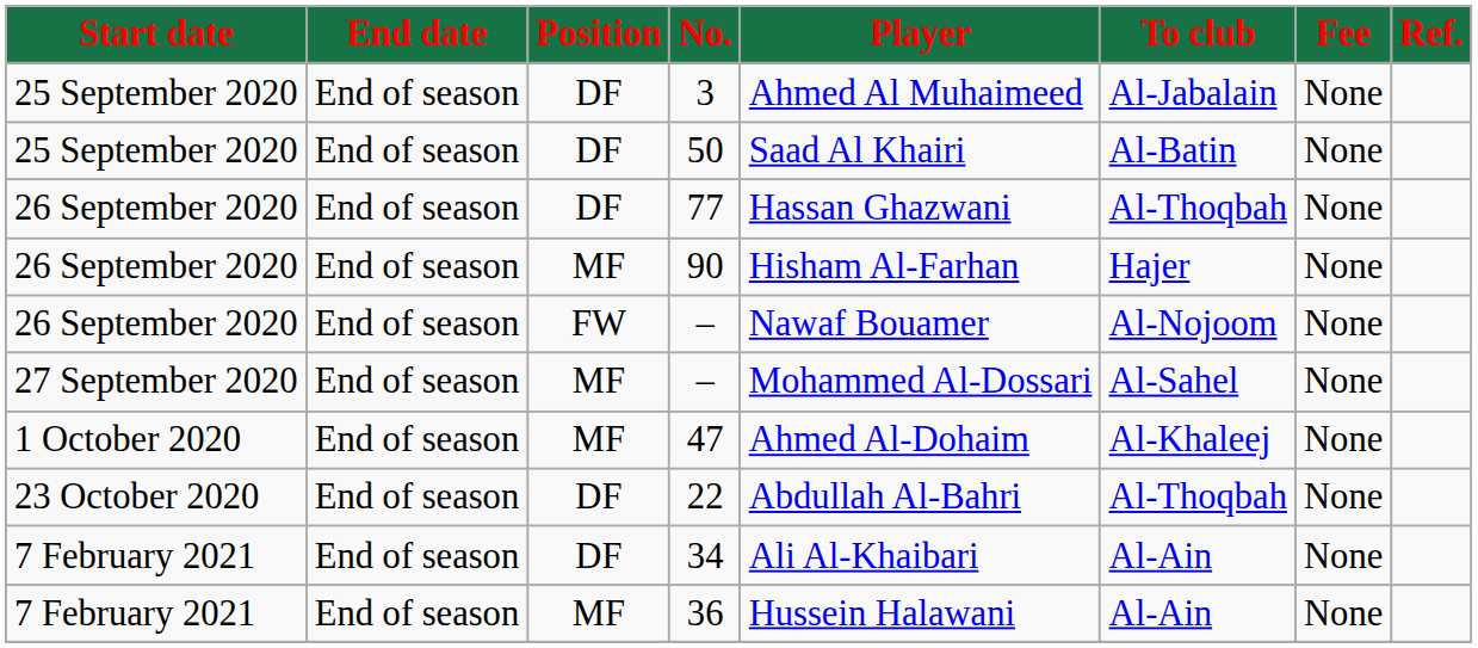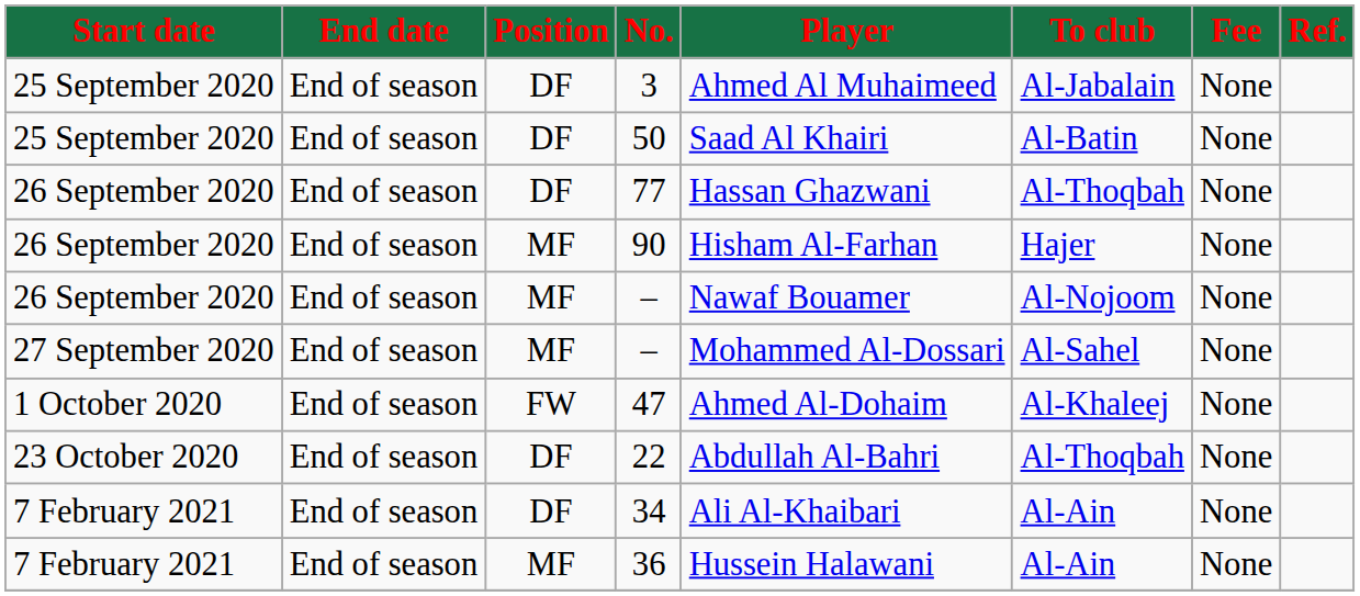26 September 2020 / – | Position: FW -> MF
47 | Position: MF -> FW
